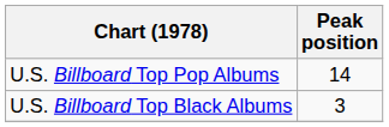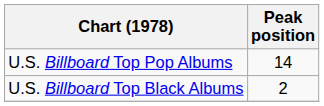U.S. Billboard Top Black Albums | Peak position: 3 -> 2
